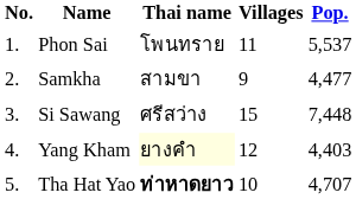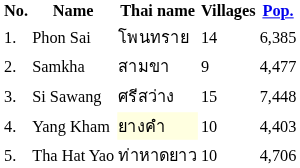Phon Sai | Villages: 11 -> 14
Phon Sai | Pop.: 5,537 -> 6,385
Yang Kham | Villages: 12 -> 10
Tha Hat Yao | Thai name: bold -> normal
Tha Hat Yao | Pop.: 4,707 -> 4,706
